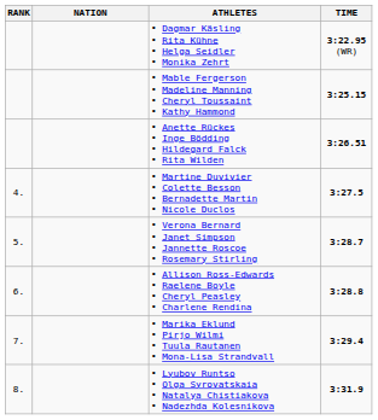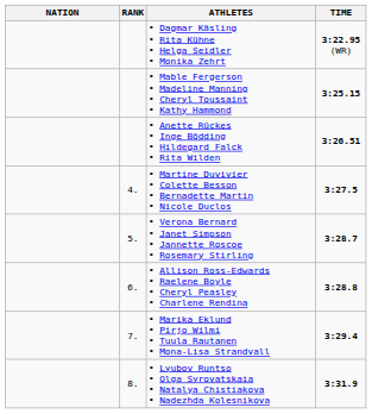columns swapped: RANK <-> NATION
